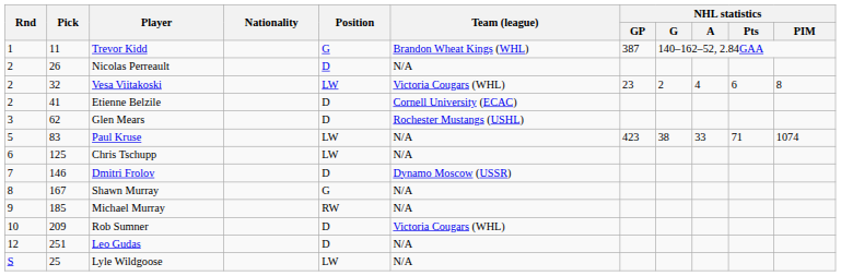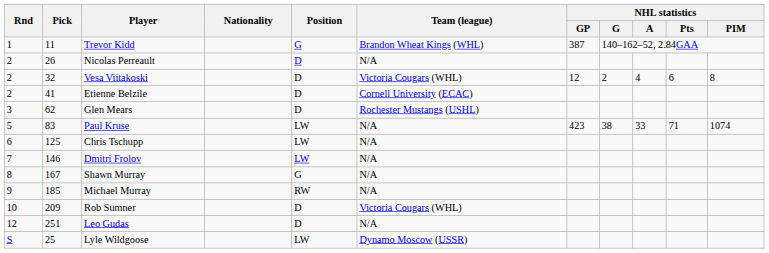Vesa Viitakoski | Position: LW -> D
Vesa Viitakoski | NHL statistics / GP: 23 -> 12
Dmitri Frolov | Position: D -> LW
Dmitri Frolov | Team (league): Dynamo Moscow (USSR) -> N/A
Lyle Wildgoose | Team (league): N/A -> Dynamo Moscow (USSR)
